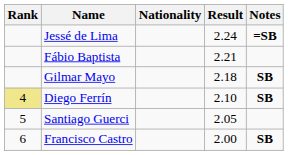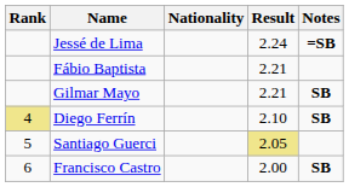Gilmar Mayo | Result: 2.18 -> 2.21
Santiago Guerci | Result: no background -> khaki background
